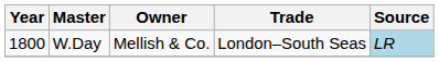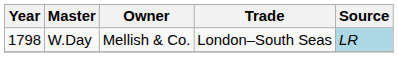W.Day | Year: 1800 -> 1798
